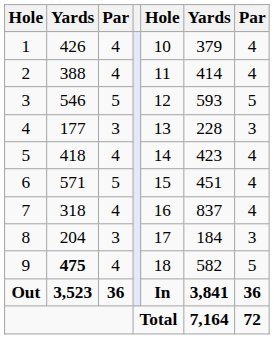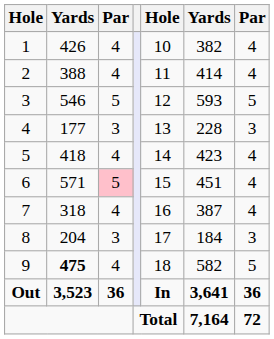1 | column 6: 379 -> 382
6 | column 3: no background -> pink background
7 | column 6: 837 -> 387
Out | column 6: 3,841 -> 3,641
